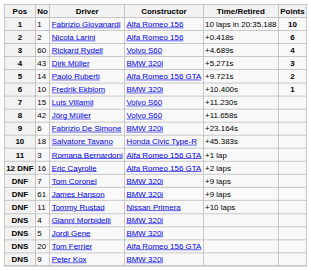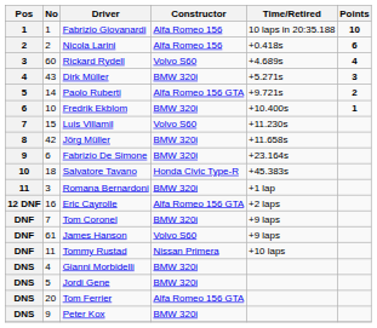Jörg Müller | Constructor: Volvo S60 -> BMW 320i
Romana Bernardoni | Constructor: Alfa Romeo 156 GTA -> BMW 320i
James Hanson | Constructor: BMW 320i -> Volvo S60
